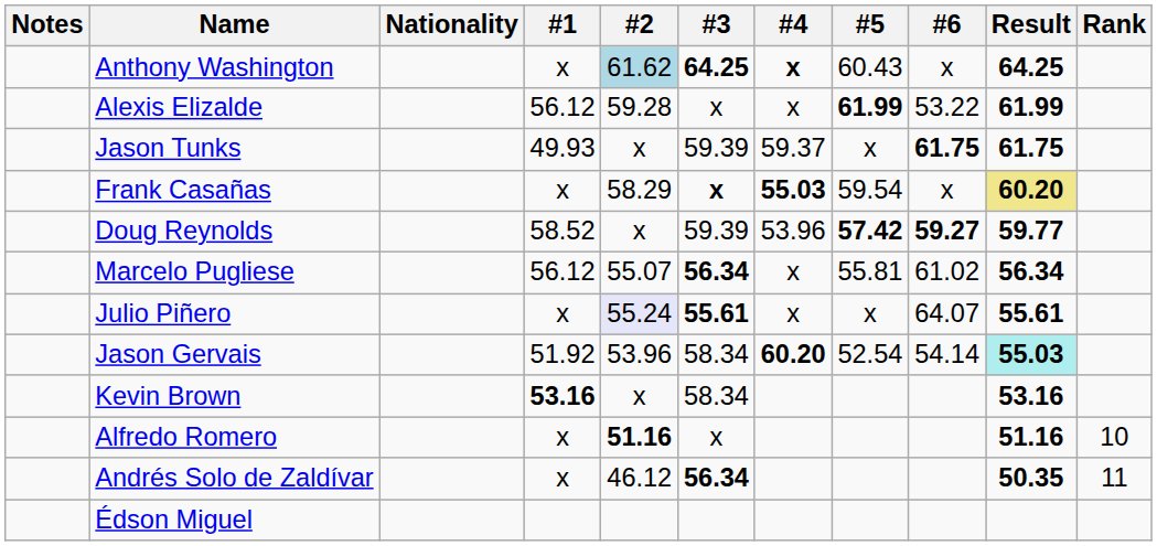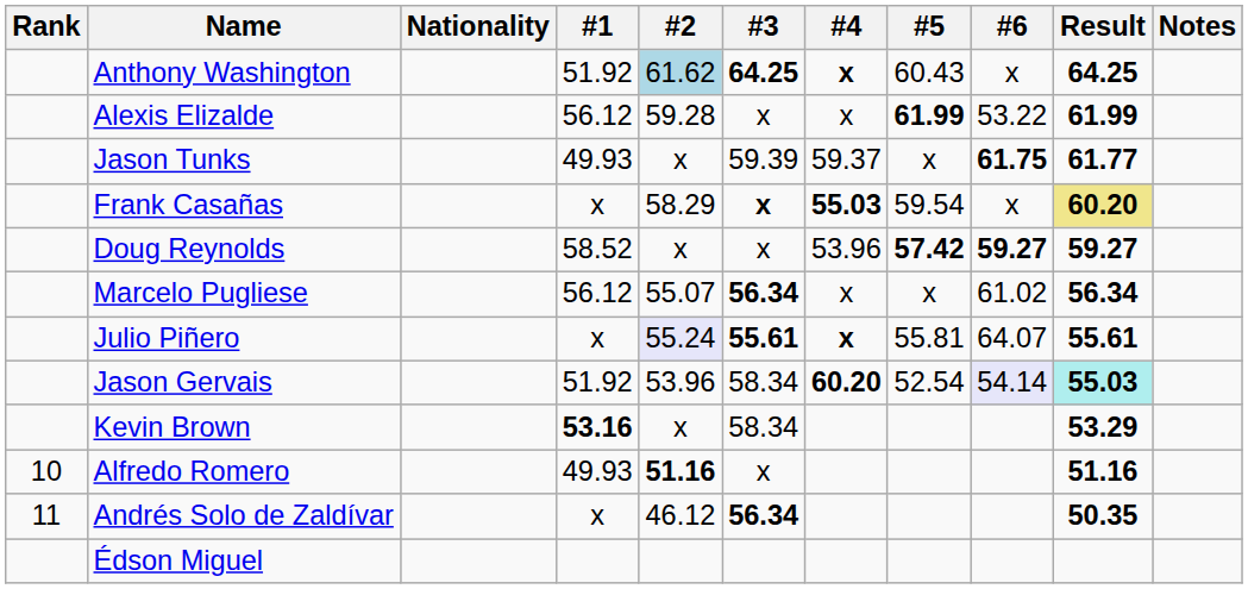columns swapped: Rank <-> Notes
Anthony Washington | #1: x -> 51.92
Jason Tunks | Result: 61.75 -> 61.77
Doug Reynolds | #3: 59.39 -> x
Doug Reynolds | Result: 59.77 -> 59.27
Marcelo Pugliese | #5: 55.81 -> x
Julio Piñero | #4: normal -> bold
Julio Piñero | #5: x -> 55.81
Jason Gervais | #6: no background -> lavender background
Kevin Brown | Result: 53.16 -> 53.29
Alfredo Romero | #1: x -> 49.93
